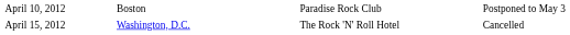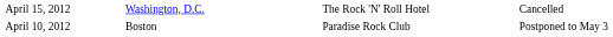rows swapped: April 10, 2012 <-> April 15, 2012
